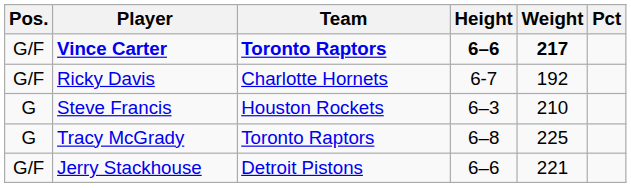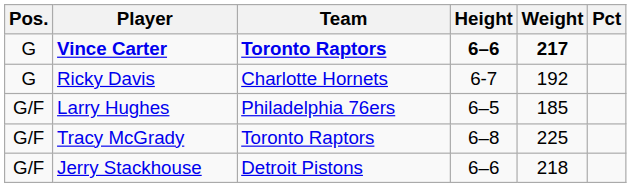Vince Carter | Pos.: G/F -> G
Ricky Davis | Pos.: G/F -> G
- row: G | Steve Francis | Houston Rockets | 6–3 | 210
+ row: G/F | Larry Hughes | Philadelphia 76ers | 6–5 | 185
Tracy McGrady | Pos.: G -> G/F
Jerry Stackhouse | Weight: 221 -> 218
